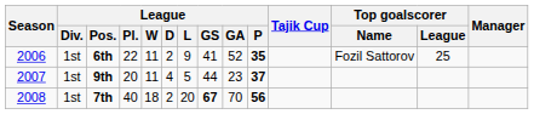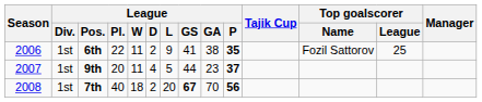6th | League / GA: 52 -> 38
